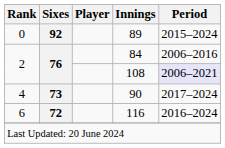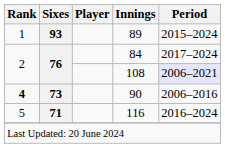89 | Rank: 0 -> 1
89 | Sixes: 92 -> 93
84 | Period: 2006–2016 -> 2017–2024
90 | Rank: normal -> bold
90 | Period: 2017–2024 -> 2006–2016
116 | Rank: 6 -> 5
116 | Sixes: 72 -> 71
